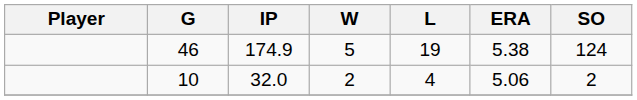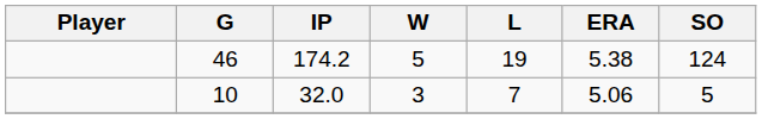46 | IP: 174.9 -> 174.2
10 | W: 2 -> 3
10 | L: 4 -> 7
10 | SO: 2 -> 5
